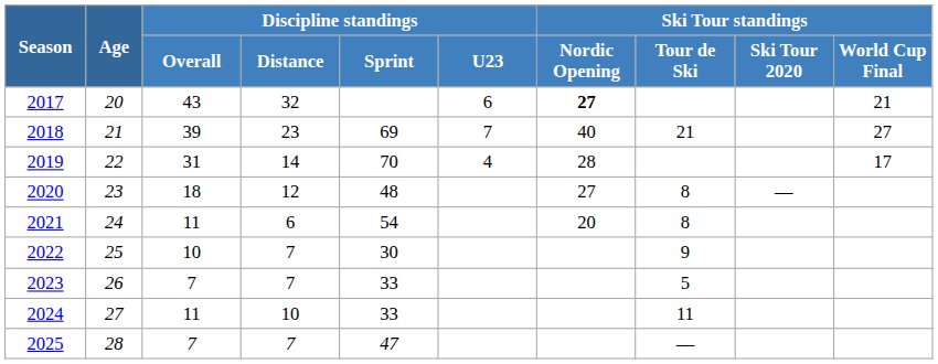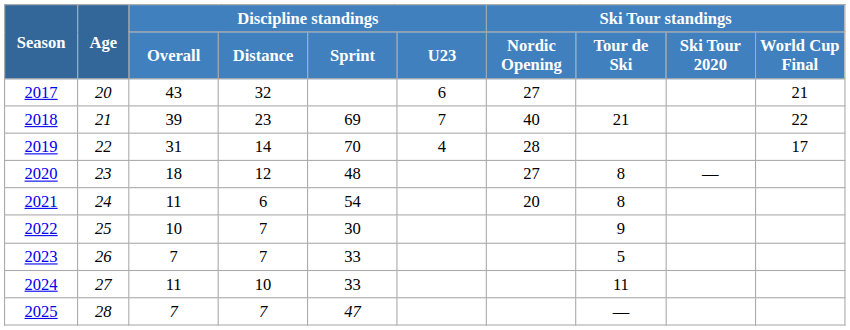2017 | Ski Tour standings / Nordic Opening: bold -> normal
2018 | Ski Tour standings / World Cup Final: 27 -> 22
